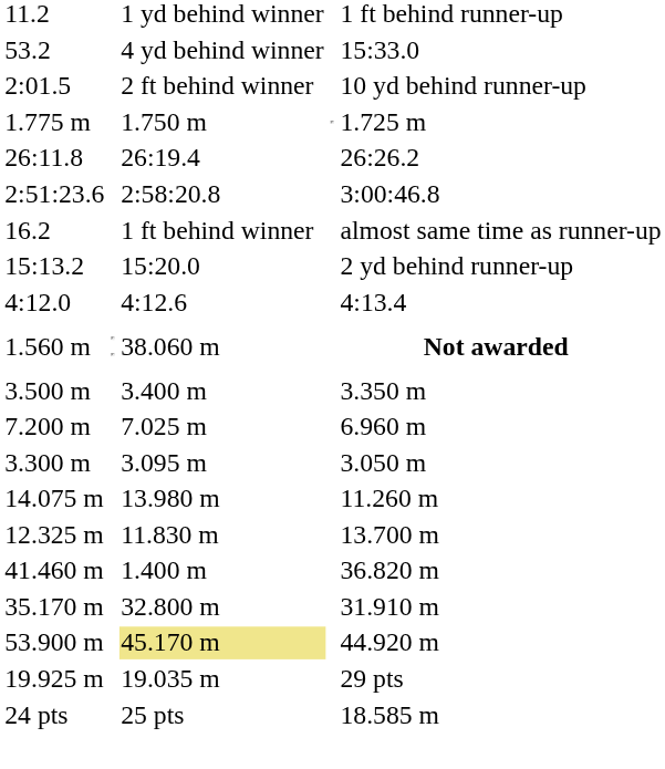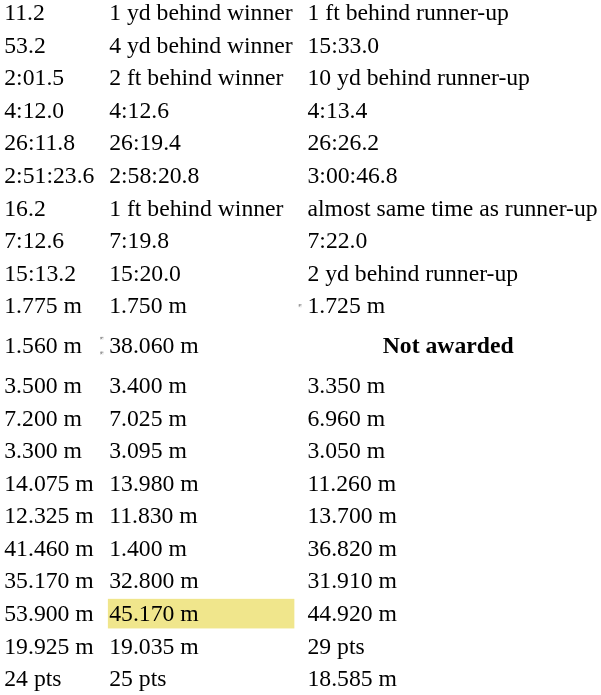rows swapped: 4:12.0 <-> 1.775 m
+ row: 7:12.6 | 7:19.8 | 7:22.0
